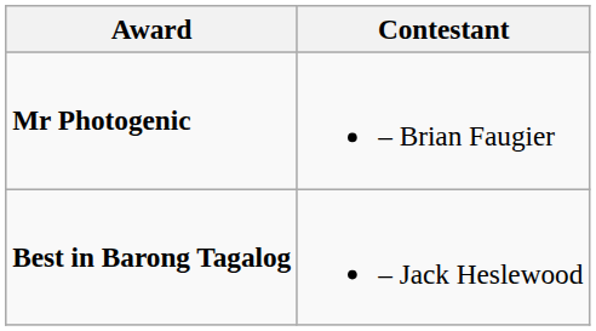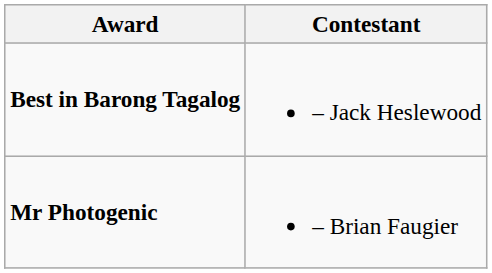rows swapped: Mr Photogenic <-> Best in Barong Tagalog
